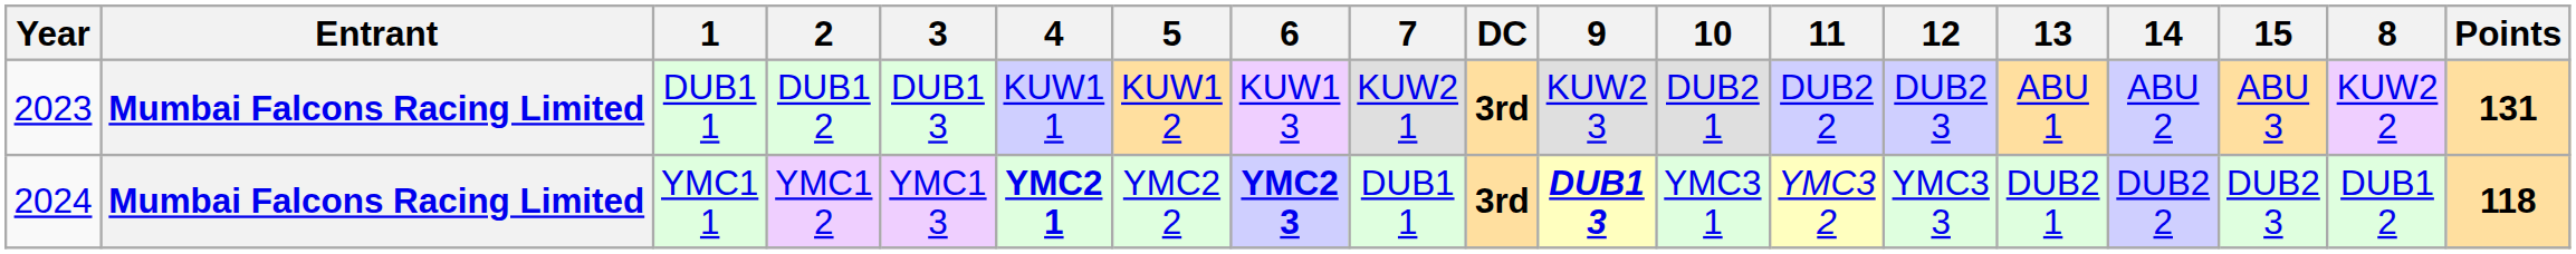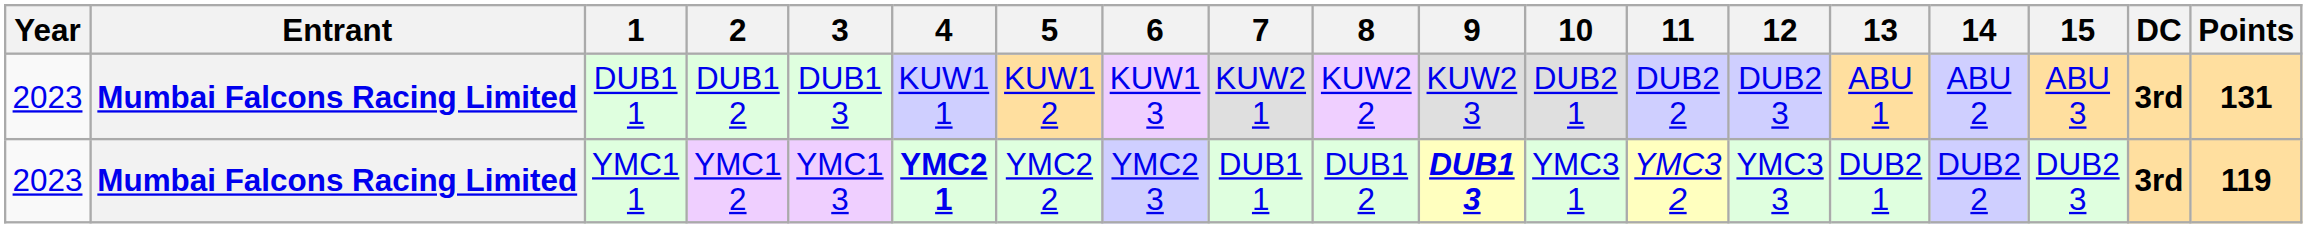columns swapped: 8 <-> DC
YMC1 1 | Year: 2024 -> 2023
YMC1 1 | 6: bold -> normal
YMC1 1 | Points: 118 -> 119
